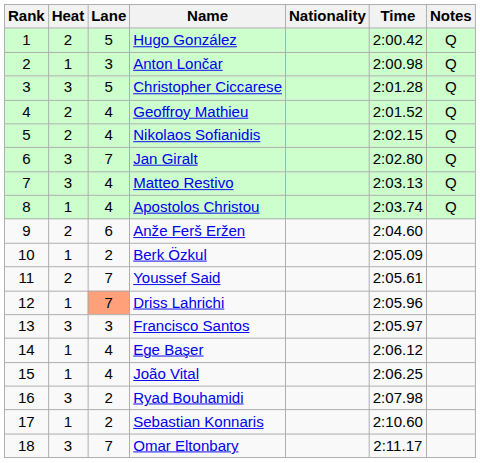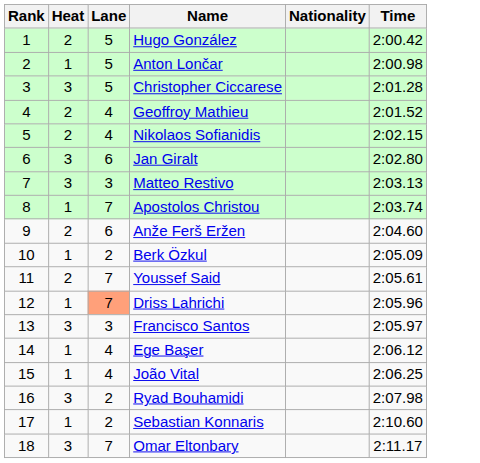- column: Notes | Q | Q | Q | Q | Q | Q | Q | Q
Anton Lončar | Lane: 3 -> 5
Jan Giralt | Lane: 7 -> 6
Matteo Restivo | Lane: 4 -> 3
Apostolos Christou | Lane: 4 -> 7
